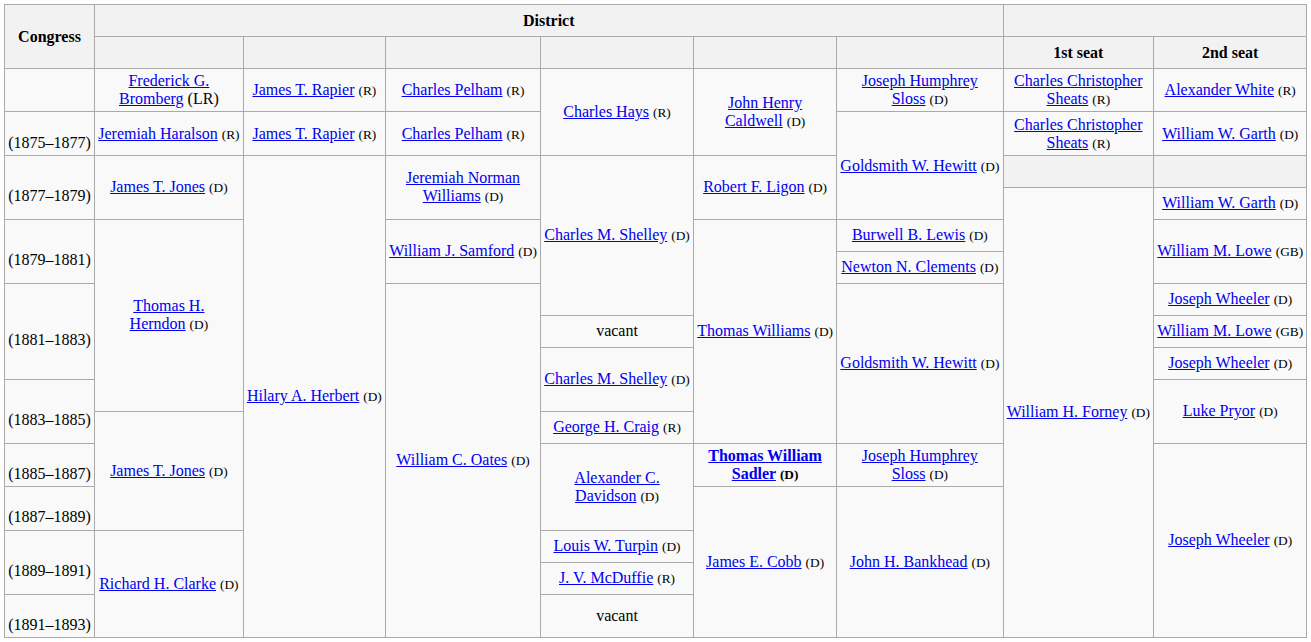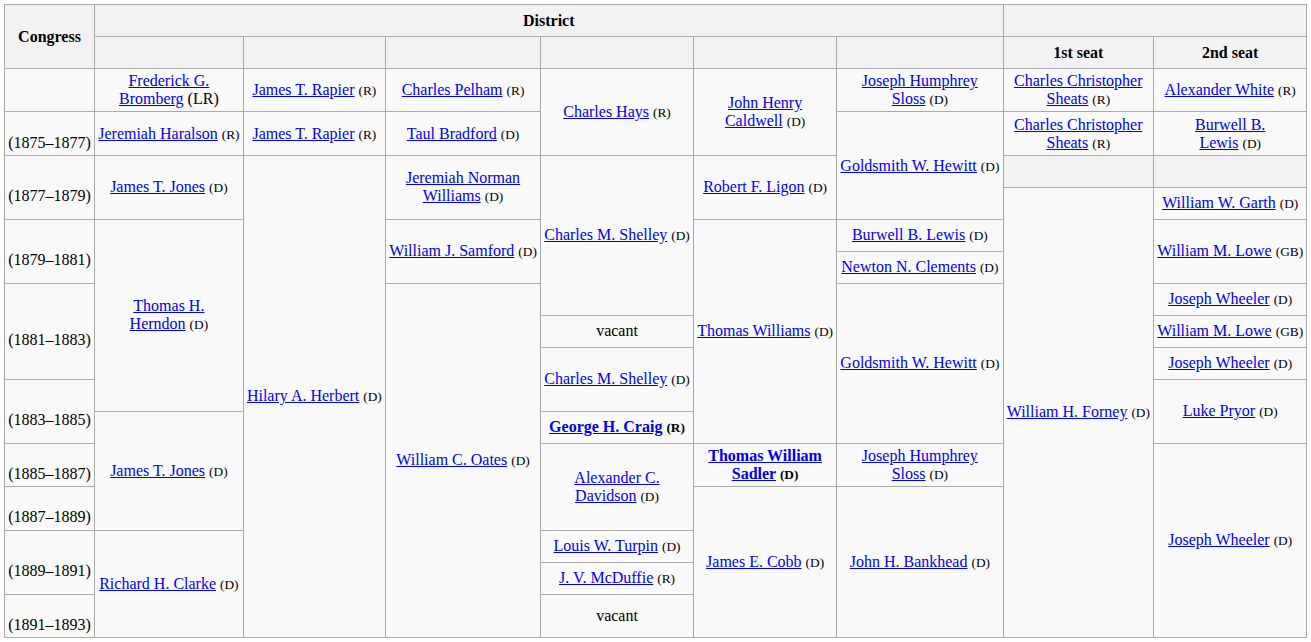(1875–1877) | column 4: Charles Pelham (R) -> Taul Bradford (D)
(1875–1877) | 2nd seat: William W. Garth (D) -> Burwell B. Lewis (D)
(1883–1885) / James T. Jones (D) | column 5: normal -> bold
